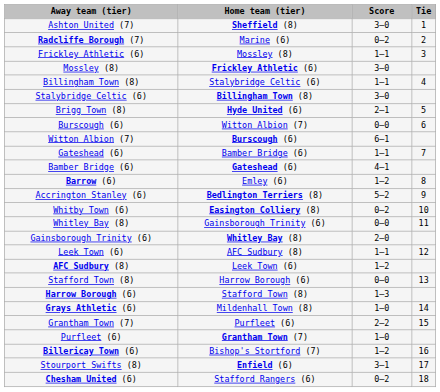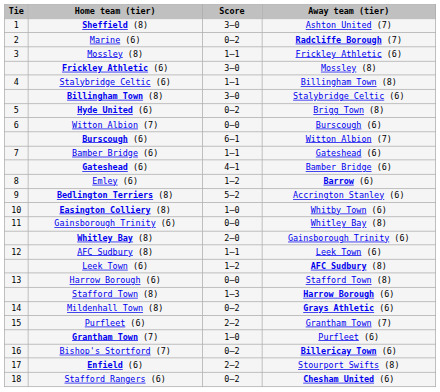columns swapped: Tie <-> Away team (tier)
Hyde United (6) | Score: 2–1 -> 0–2
Easington Colliery (8) | Score: 0–2 -> 1–0
Mildenhall Town (8) | Score: 1–0 -> 0–2
Bishop's Stortford (7) | Score: 1–2 -> 0–2
Enfield (6) | Score: 3–1 -> 2–2
